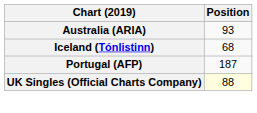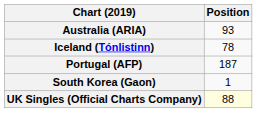Iceland (Tónlistinn) | Position: 68 -> 78
+ row: South Korea (Gaon) | 1
